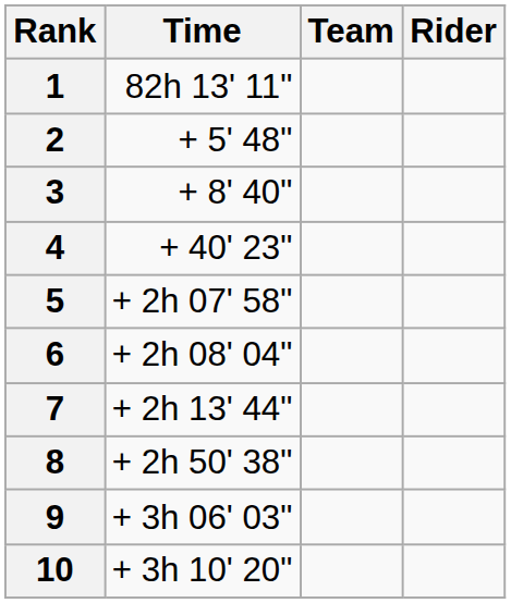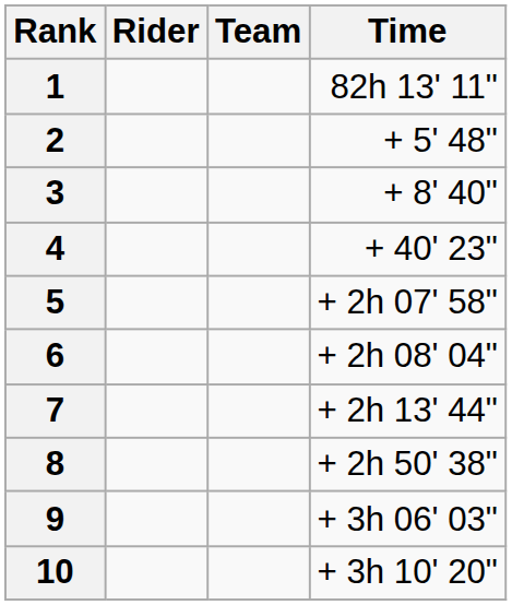columns swapped: Rider <-> Time
